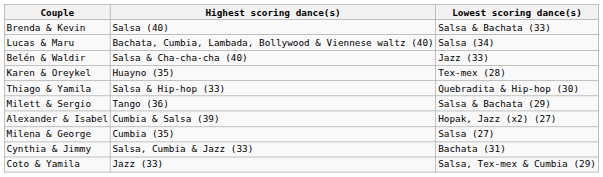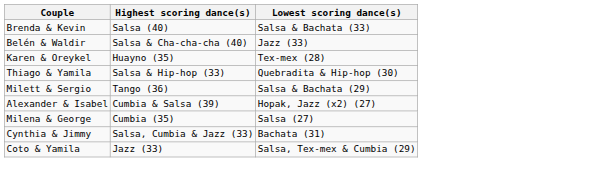- row: Lucas & Maru | Bachata, Cumbia, Lambada, Bollywood & Viennese waltz (40) | Salsa (34)
